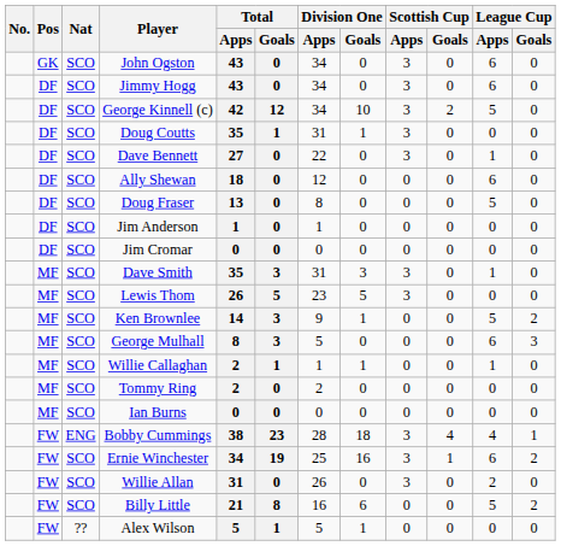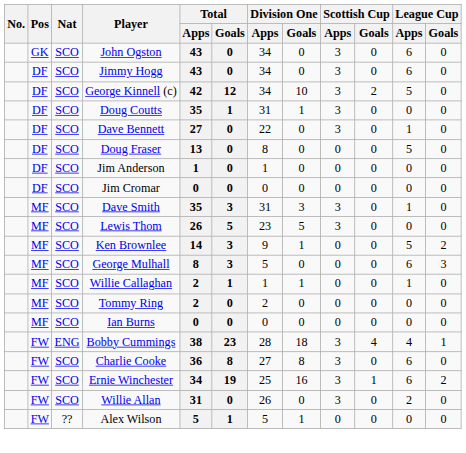- row: DF | SCO | Ally Shewan | 18 | 0 | 12 | 0 | 0 | 0 | 6 | 0
+ row: FW | SCO | Charlie Cooke | 36 | 8 | 27 | 8 | 3 | 0 | 6 | 0
- row: FW | SCO | Billy Little | 21 | 8 | 16 | 6 | 0 | 0 | 5 | 2
